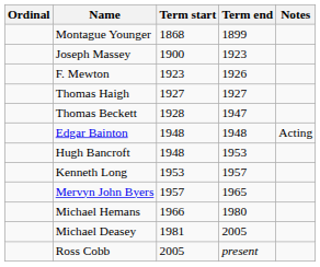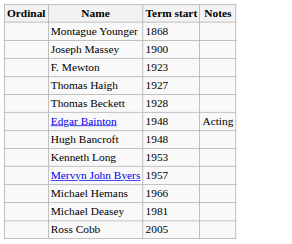- column: Term end | 1899 | 1923 | 1926 | 1927 | 1947 | 1948 | 1953 | 1957 | 1965 | 1980 | 2005 | present
